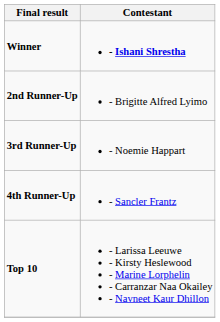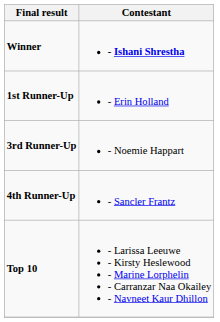+ row: 1st Runner-Up | - Erin Holland
- row: 2nd Runner-Up | - Brigitte Alfred Lyimo
